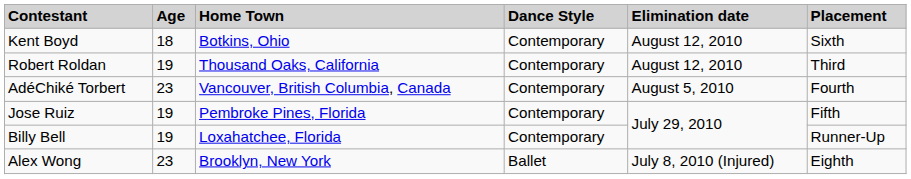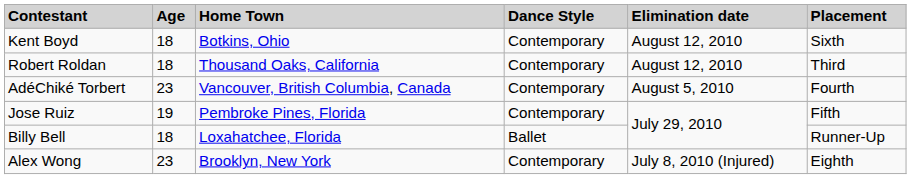Robert Roldan | Age: 19 -> 18
Billy Bell | Age: 19 -> 18
Billy Bell | Dance Style: Contemporary -> Ballet
Alex Wong | Dance Style: Ballet -> Contemporary
